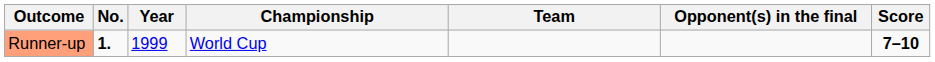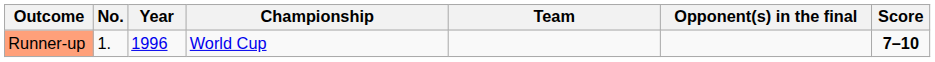Runner-up | No.: bold -> normal
Runner-up | Year: 1999 -> 1996
